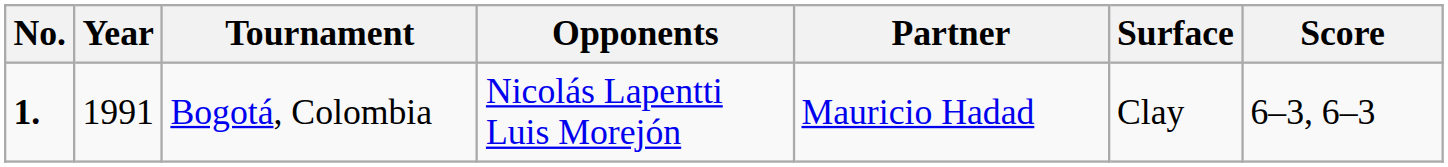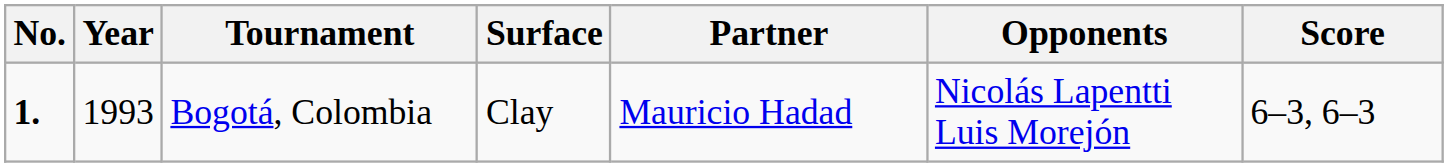columns swapped: Surface <-> Opponents
Bogotá, Colombia | Year: 1991 -> 1993
